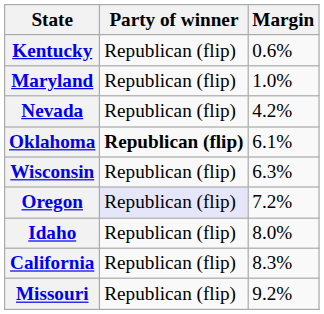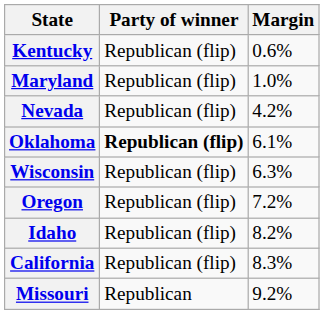Oregon | Party of winner: lavender background -> no background
Idaho | Margin: 8.0% -> 8.2%
Missouri | Party of winner: Republican (flip) -> Republican
